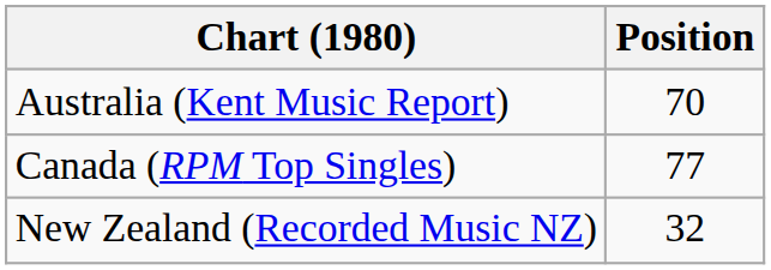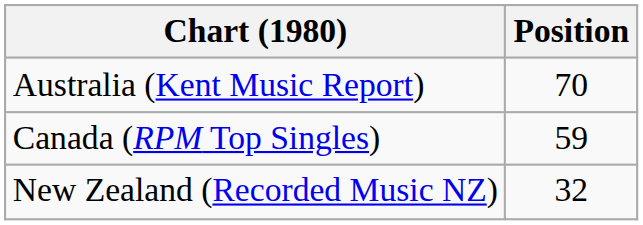Canada (RPM Top Singles) | Position: 77 -> 59
